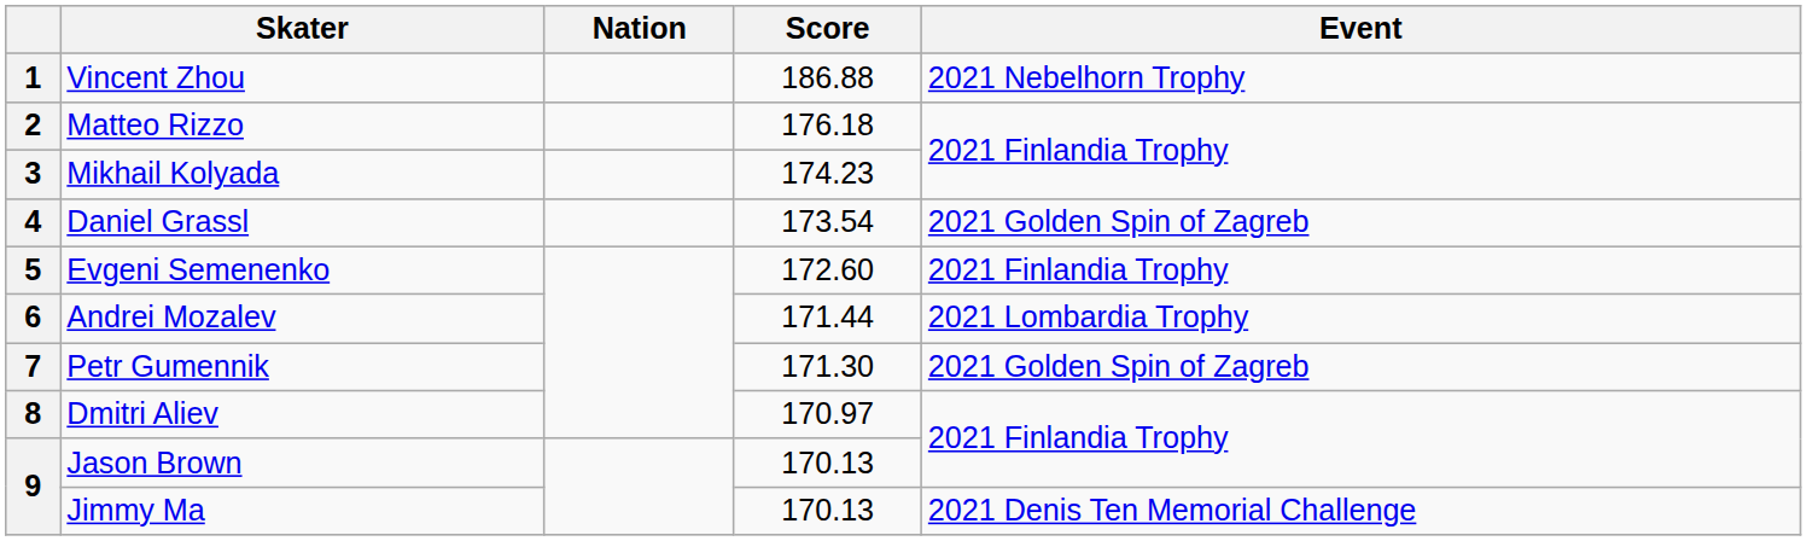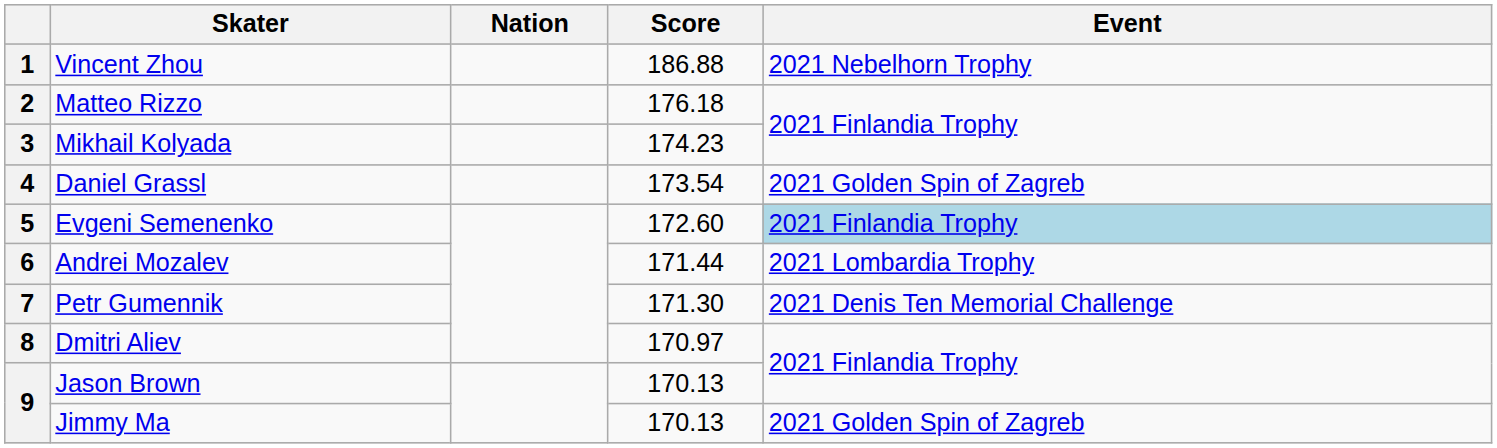5 | Event: no background -> lightblue background
7 | Event: 2021 Golden Spin of Zagreb -> 2021 Denis Ten Memorial Challenge
9 / Jimmy Ma | Event: 2021 Denis Ten Memorial Challenge -> 2021 Golden Spin of Zagreb
